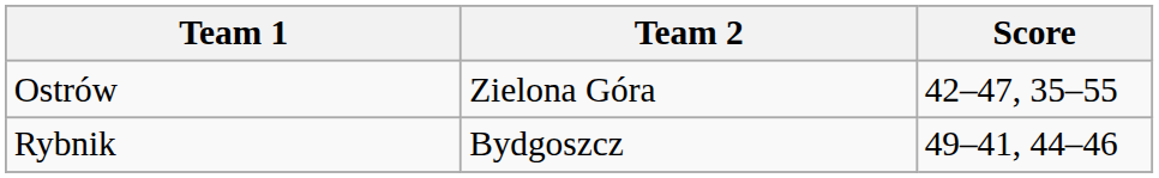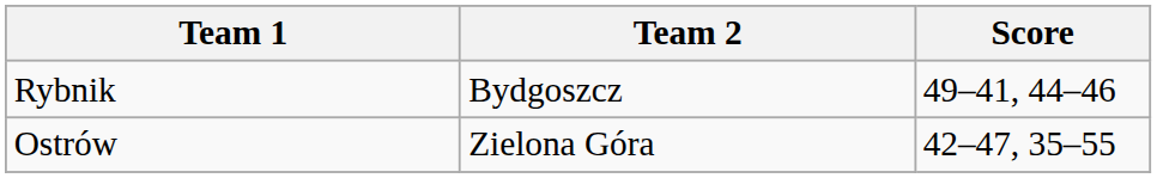rows swapped: Ostrów <-> Rybnik
